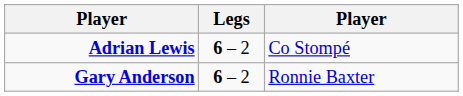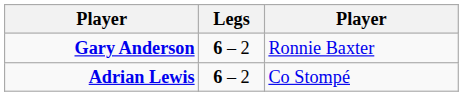rows swapped: Gary Anderson <-> Adrian Lewis
